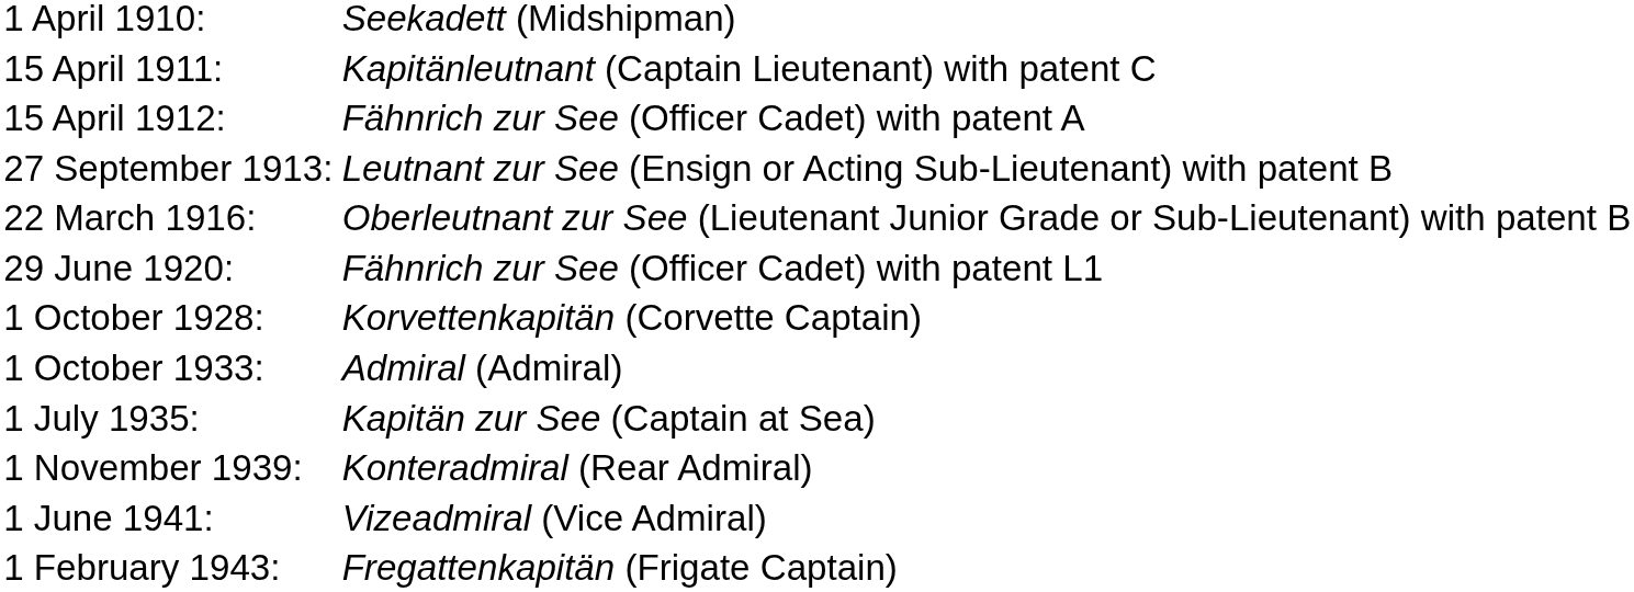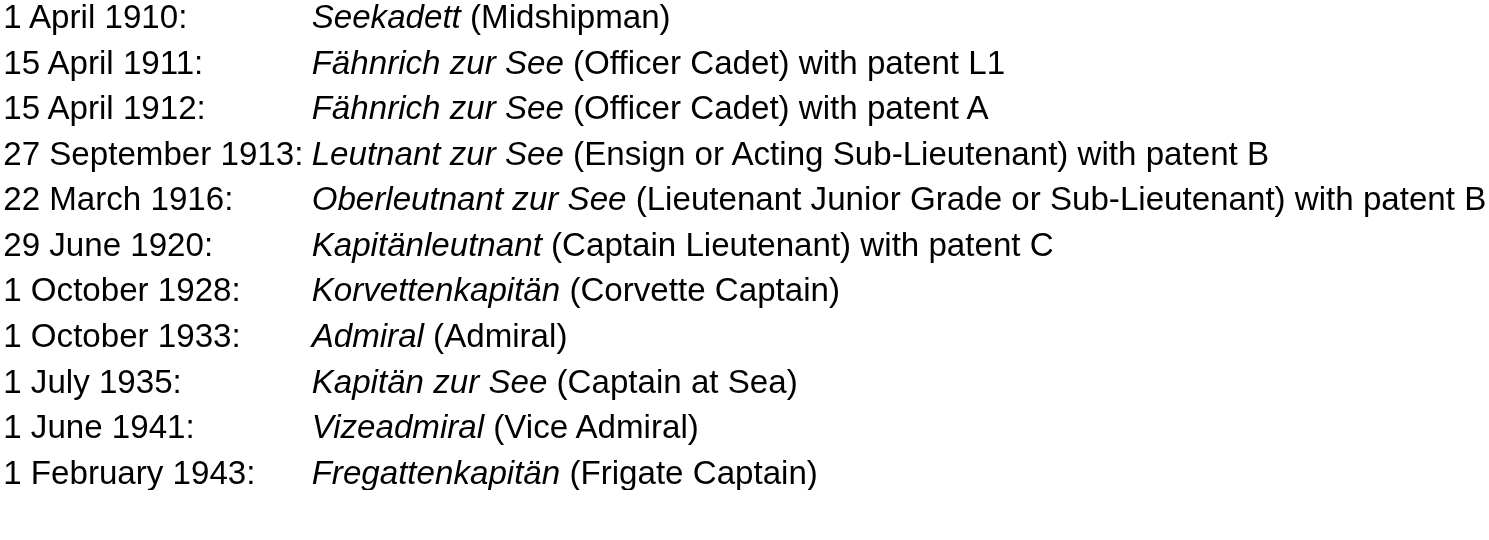15 April 1911: | column 2: Kapitänleutnant (Captain Lieutenant) with patent C -> Fähnrich zur See (Officer Cadet) with patent L1
29 June 1920: | column 2: Fähnrich zur See (Officer Cadet) with patent L1 -> Kapitänleutnant (Captain Lieutenant) with patent C
- row: 1 November 1939: | Konteradmiral (Rear Admiral)
